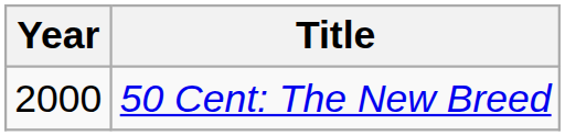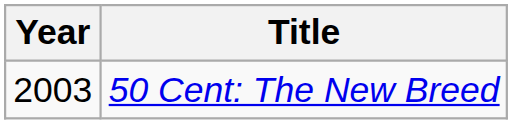50 Cent: The New Breed | Year: 2000 -> 2003
